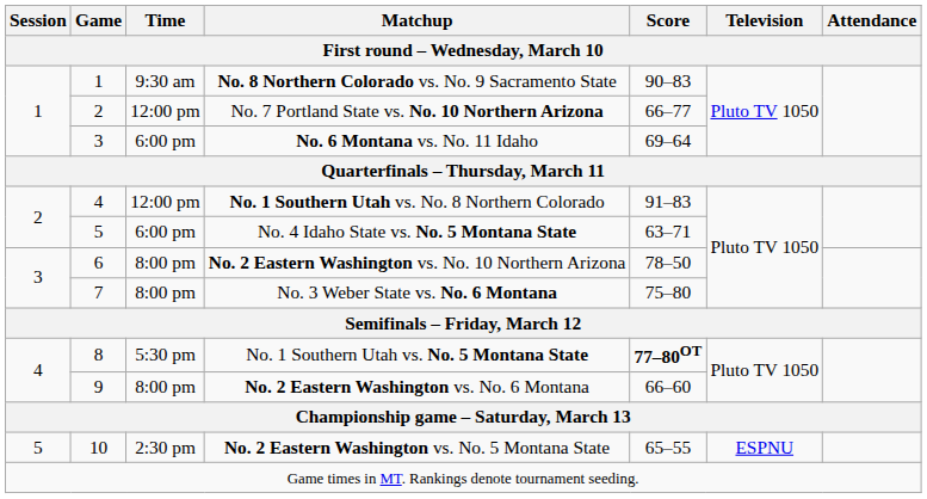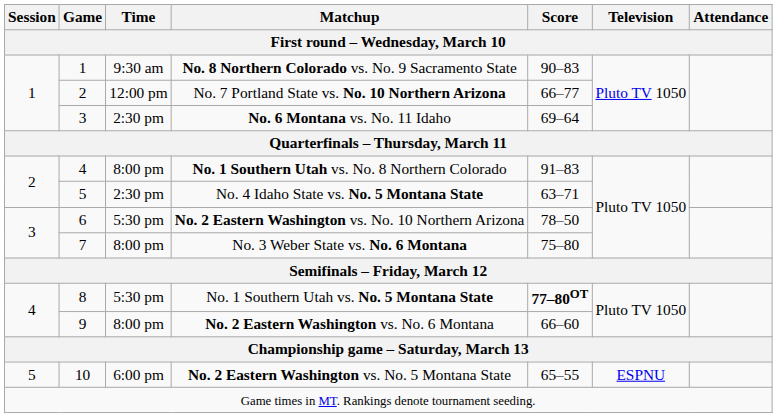No. 6 Montana vs. No. 11 Idaho | Time: 6:00 pm -> 2:30 pm
No. 1 Southern Utah vs. No. 8 Northern Colorado | Time: 12:00 pm -> 8:00 pm
No. 4 Idaho State vs. No. 5 Montana State | Time: 6:00 pm -> 2:30 pm
No. 2 Eastern Washington vs. No. 10 Northern Arizona | Time: 8:00 pm -> 5:30 pm
No. 2 Eastern Washington vs. No. 5 Montana State | Time: 2:30 pm -> 6:00 pm
